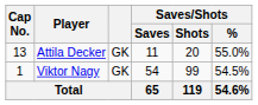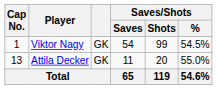rows swapped: Viktor Nagy <-> Attila Decker
